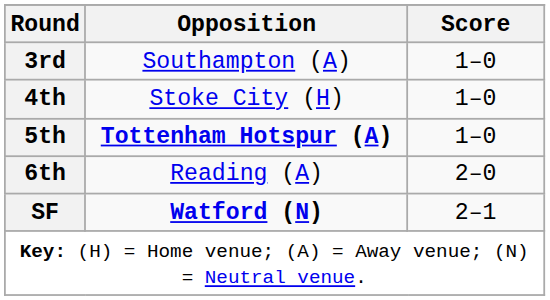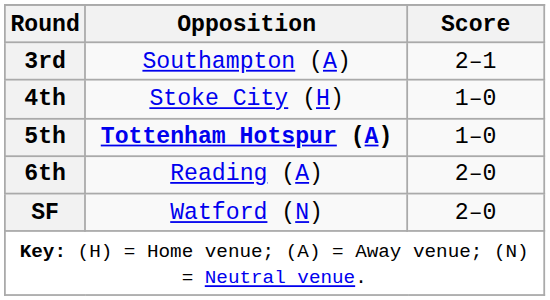3rd | Score: 1–0 -> 2–1
SF | Opposition: bold -> normal
SF | Score: 2–1 -> 2–0
